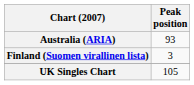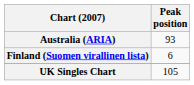Finland (Suomen virallinen lista) | Peak position: 3 -> 6
